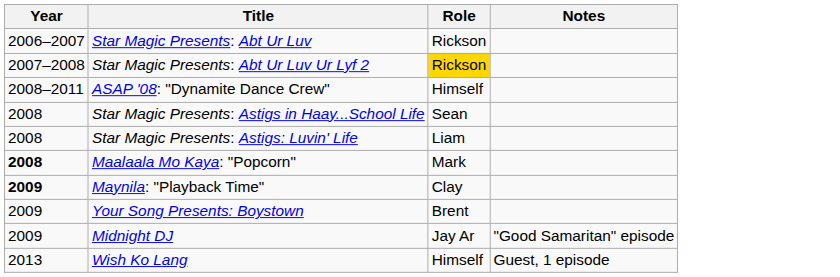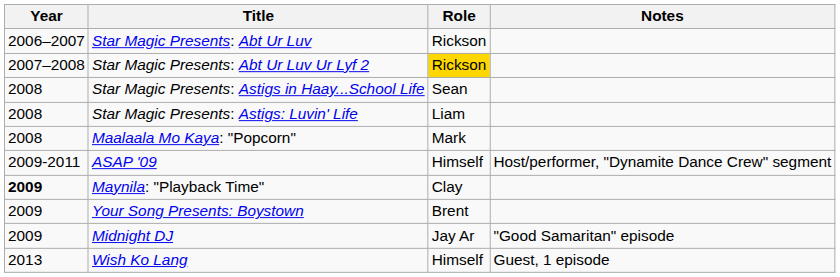- row: 2008–2011 | ASAP '08: "Dynamite Dance Crew" | Himself
Maalaala Mo Kaya: "Popcorn" | Year: bold -> normal
+ row: 2009-2011 | ASAP '09 | Himself | Host/performer, "Dynamite Dance Crew" segment
